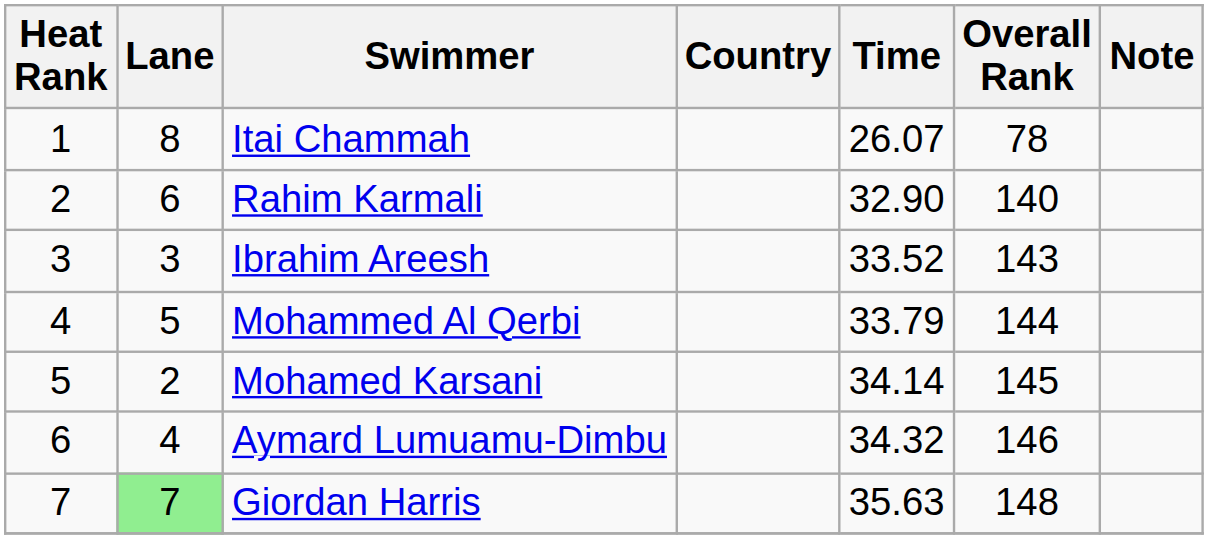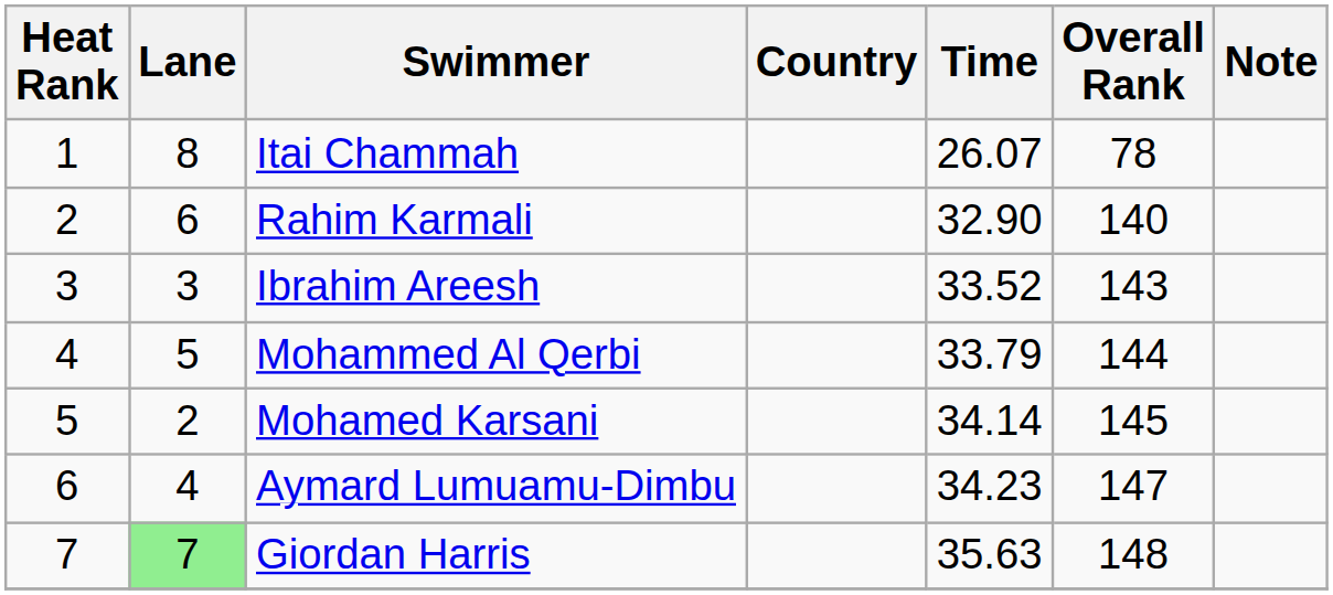Aymard Lumuamu-Dimbu | Time: 34.32 -> 34.23
Aymard Lumuamu-Dimbu | Overall Rank: 146 -> 147
